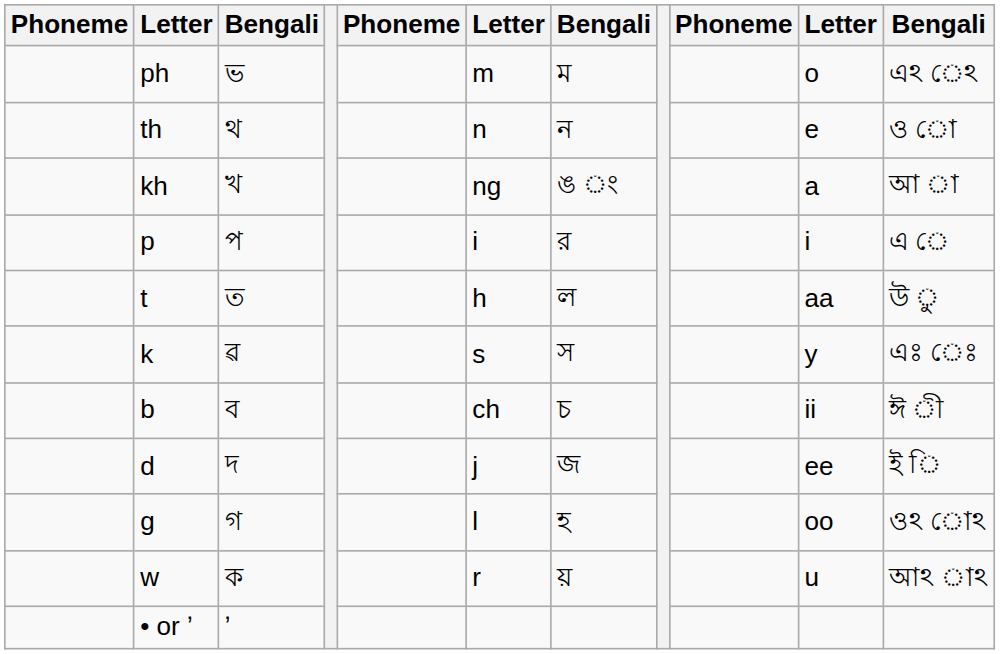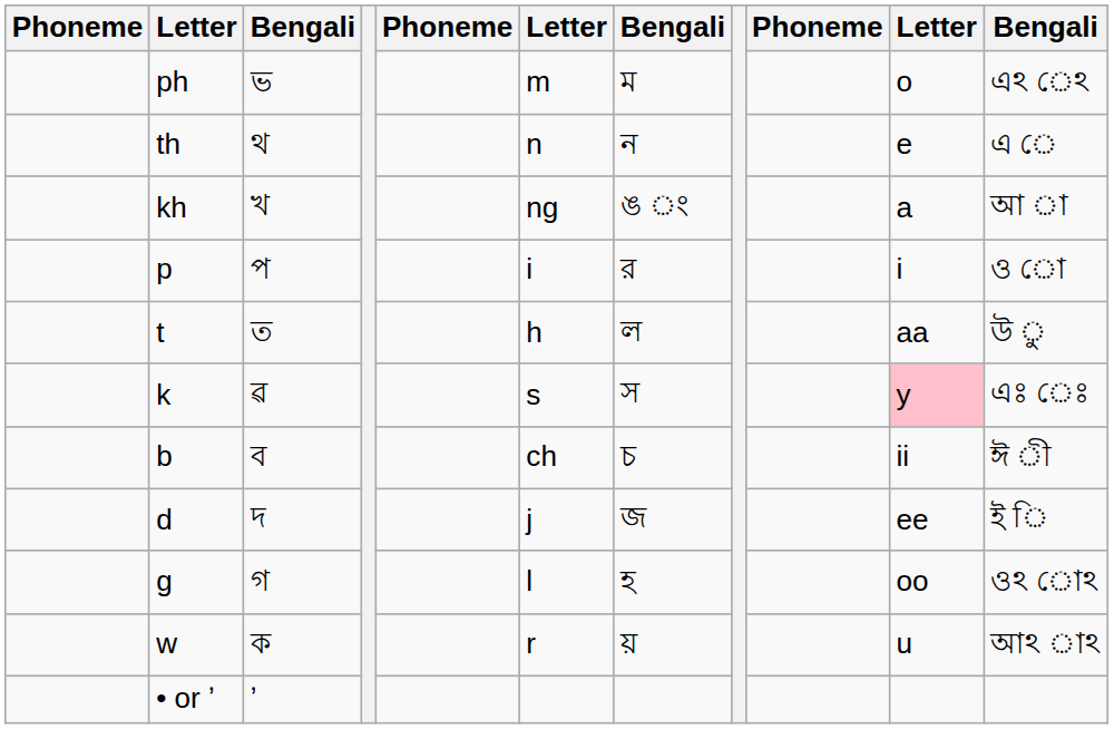th | column 11: ও ো -> এ ে
p | column 11: এ ে -> ও ো
k | column 10: no background -> pink background
